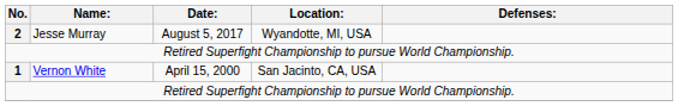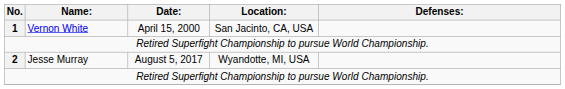rows swapped: 1 <-> 2
